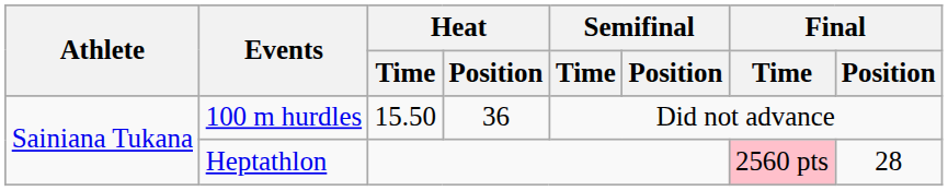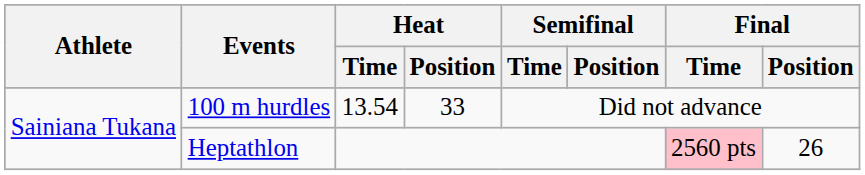100 m hurdles | Heat / Time: 15.50 -> 13.54
100 m hurdles | Heat / Position: 36 -> 33
Heptathlon | Final / Position: 28 -> 26
